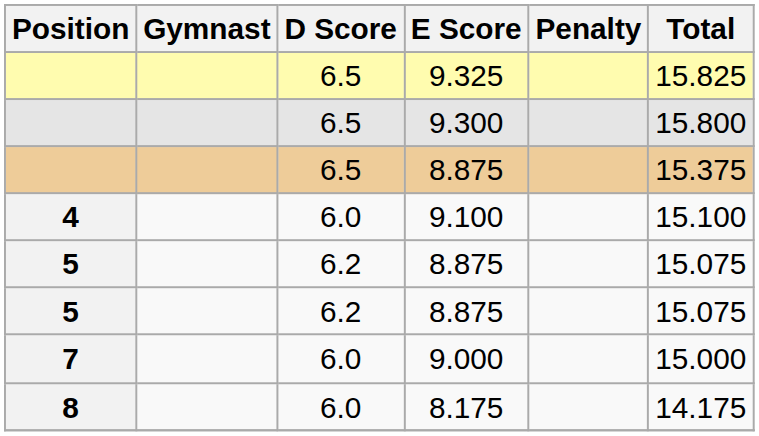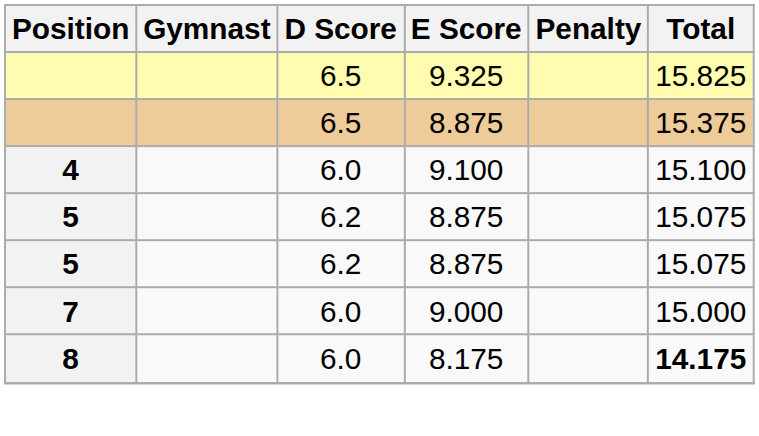- row: 6.5 | 9.300 | 15.800
8.175 | Total: normal -> bold
